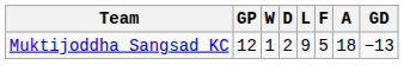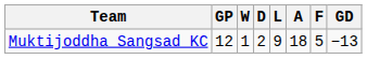columns swapped: F <-> A
